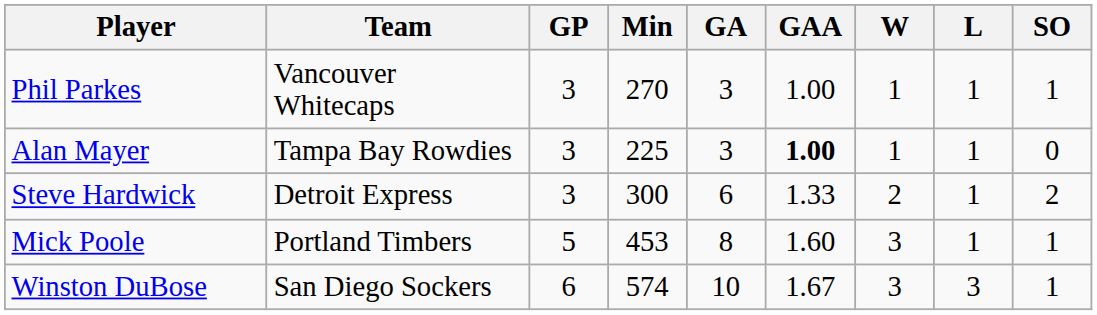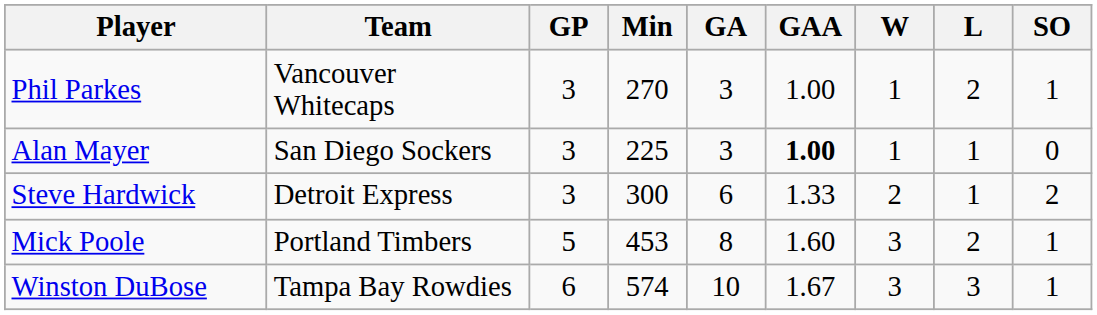Phil Parkes | L: 1 -> 2
Alan Mayer | Team: Tampa Bay Rowdies -> San Diego Sockers
Mick Poole | L: 1 -> 2
Winston DuBose | Team: San Diego Sockers -> Tampa Bay Rowdies
